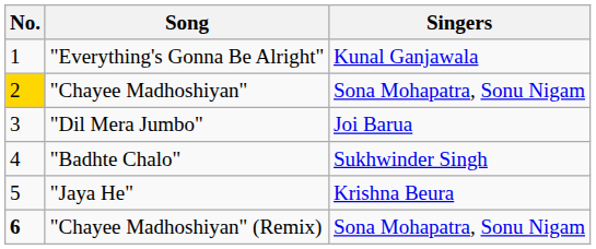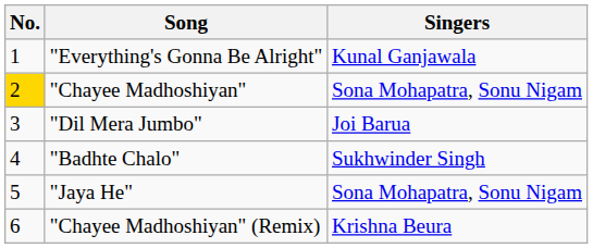"Jaya He" | Singers: Krishna Beura -> Sona Mohapatra, Sonu Nigam
"Chayee Madhoshiyan" (Remix) | No.: bold -> normal
"Chayee Madhoshiyan" (Remix) | Singers: Sona Mohapatra, Sonu Nigam -> Krishna Beura
